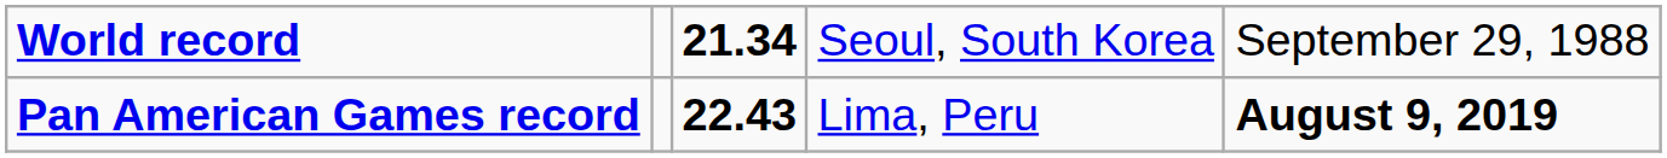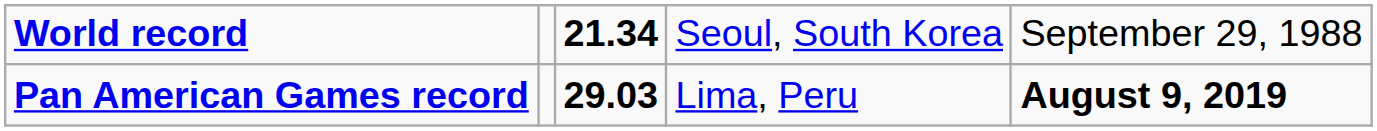Pan American Games record | column 3: 22.43 -> 29.03
